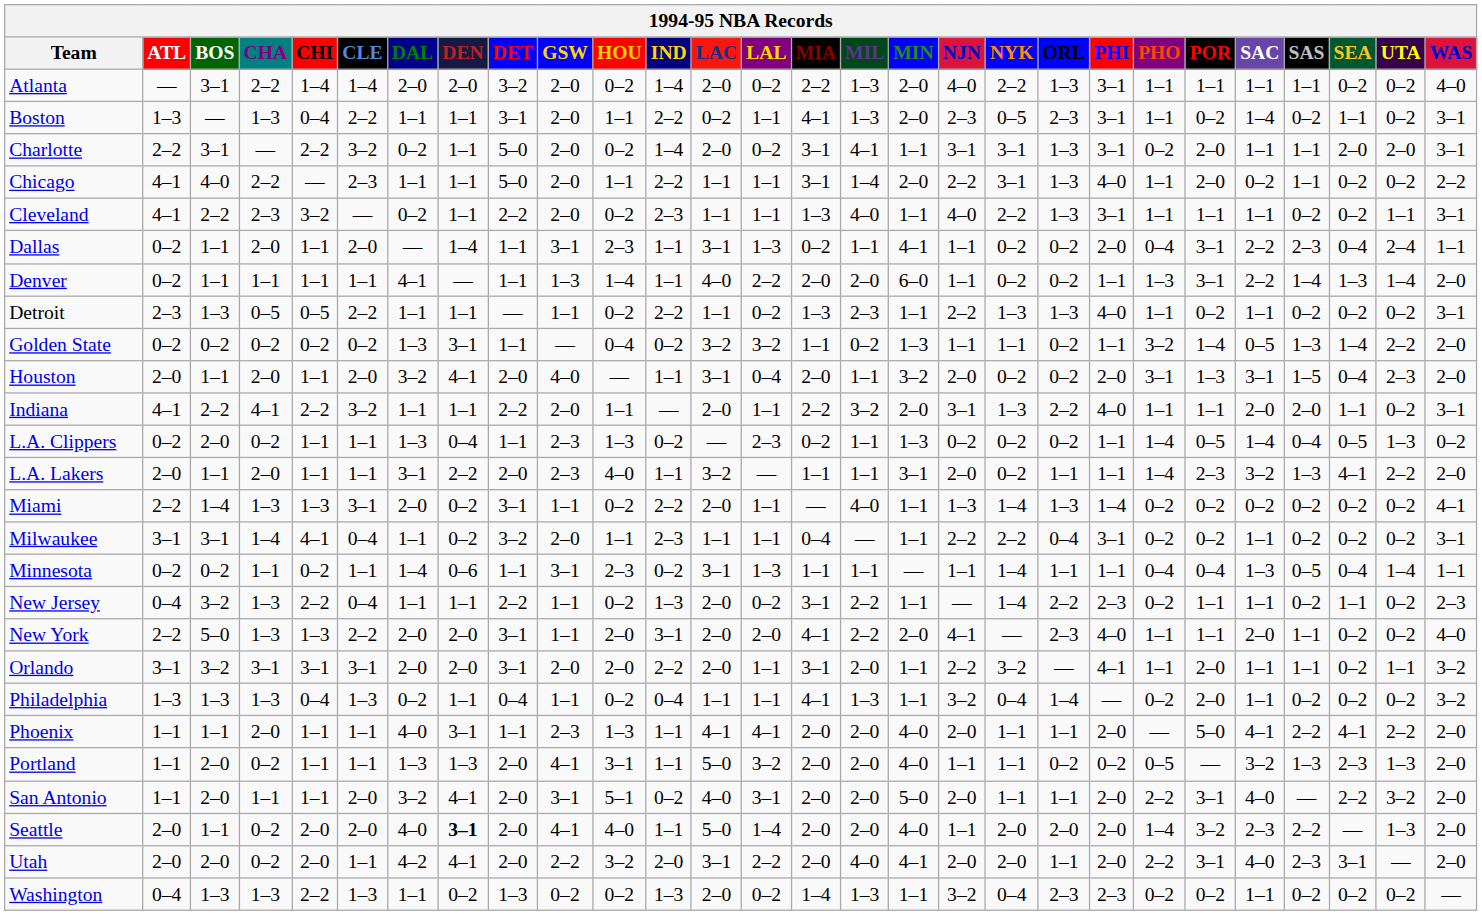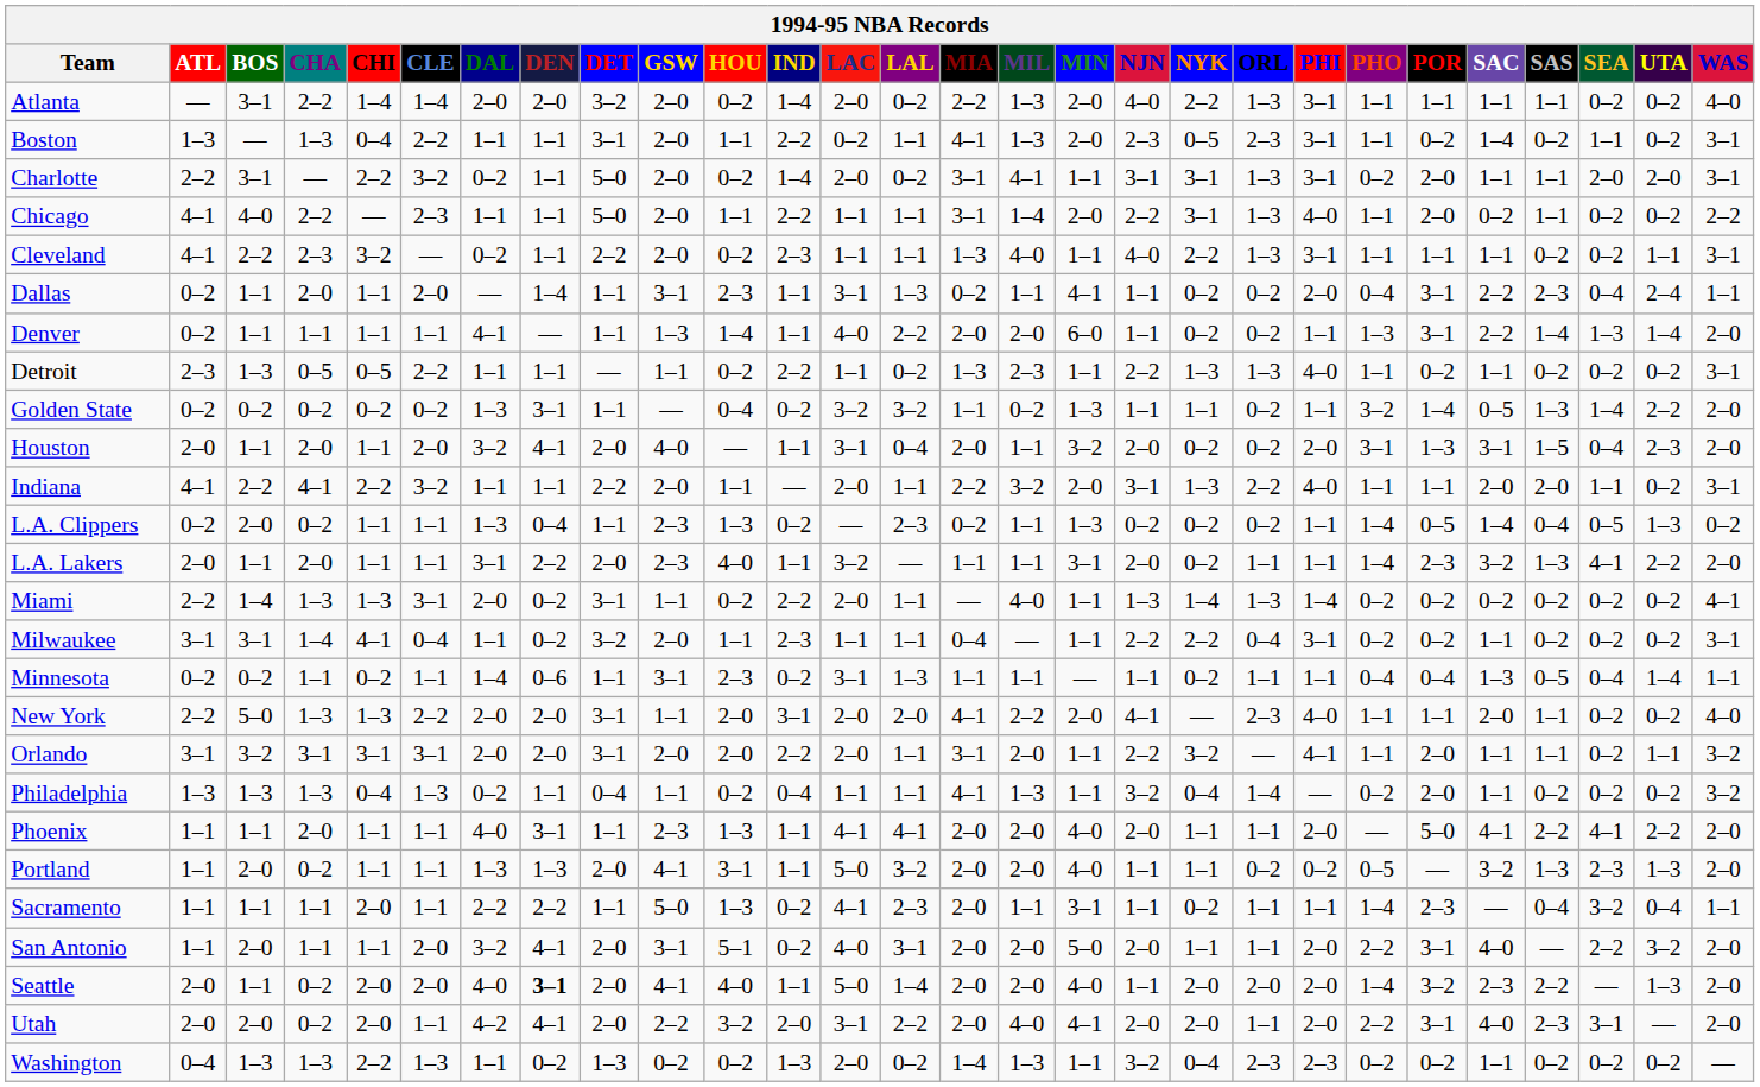Minnesota | NYK: 1–4 -> 0–2
- row: New Jersey | 0–4 | 3–2 | 1–3 | 2–2 | 0–4 | 1–1 | 1–1 | 2–2 | 1–1 | 0–2 | 1–3 | 2–0 | 0–2 | 3–1 | 2–2 | 1–1 | — | 1–4 | 2–2 | 2–3 | 0–2 | 1–1 | 1–1 | 0–2 | 1–1 | 0–2 | 2–3
+ row: Sacramento | 1–1 | 1–1 | 1–1 | 2–0 | 1–1 | 2–2 | 2–2 | 1–1 | 5–0 | 1–3 | 0–2 | 4–1 | 2–3 | 2–0 | 1–1 | 3–1 | 1–1 | 0–2 | 1–1 | 1–1 | 1–4 | 2–3 | — | 0–4 | 3–2 | 0–4 | 1–1
